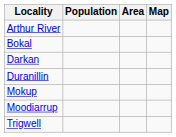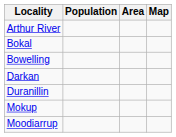+ row: Bowelling
- row: Trigwell
